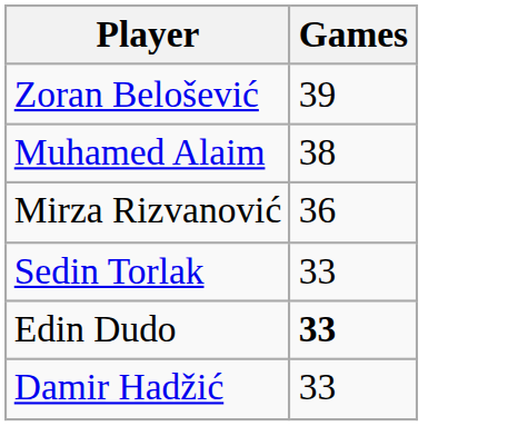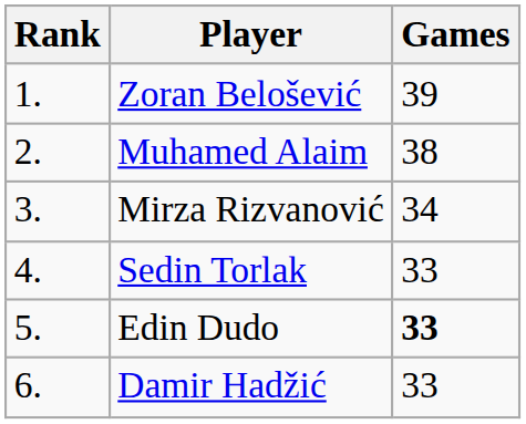+ column: Rank | 1. | 2. | 3. | 4. | 5. | 6.
Mirza Rizvanović | Games: 36 -> 34
